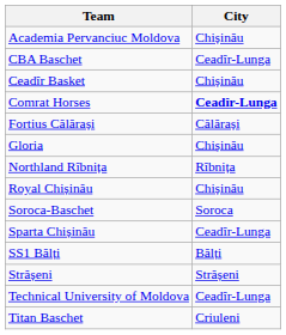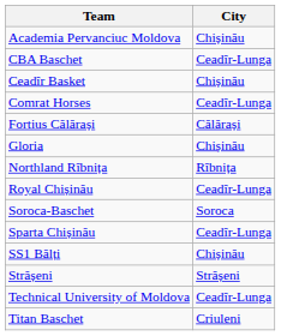Comrat Horses | City: bold -> normal
Royal Chișinău | City: Chișinău -> Ceadîr-Lunga
SS1 Bălți | City: Bălți -> Chișinău
